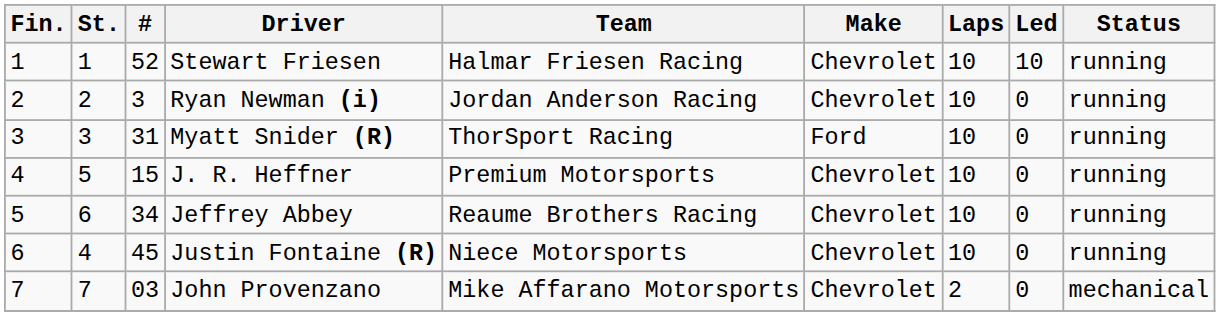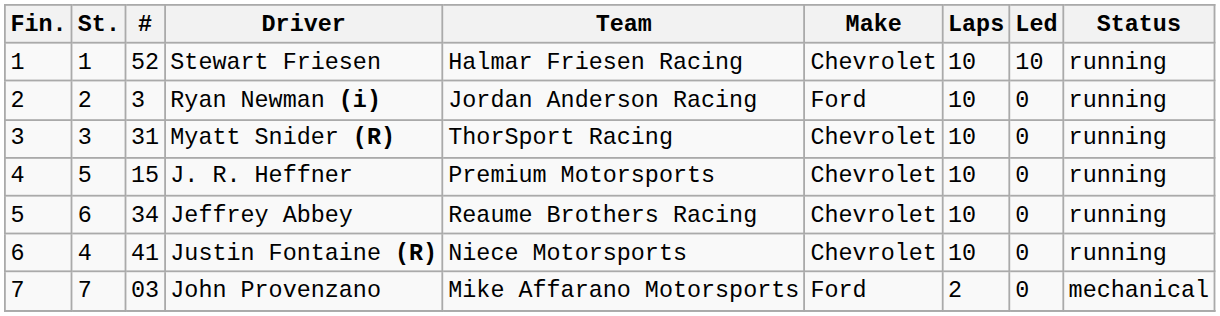Ryan Newman (i) | Make: Chevrolet -> Ford
Myatt Snider (R) | Make: Ford -> Chevrolet
Justin Fontaine (R) | #: 45 -> 41
John Provenzano | Make: Chevrolet -> Ford
